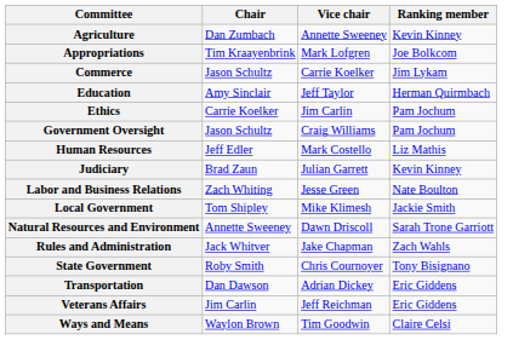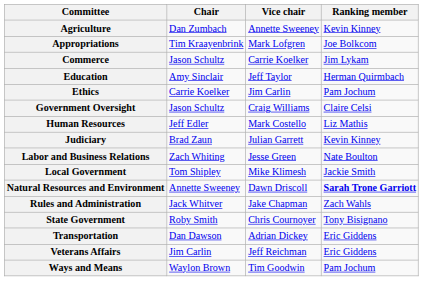Government Oversight | Ranking member: Pam Jochum -> Claire Celsi
Natural Resources and Environment | Ranking member: normal -> bold
Ways and Means | Ranking member: Claire Celsi -> Pam Jochum
